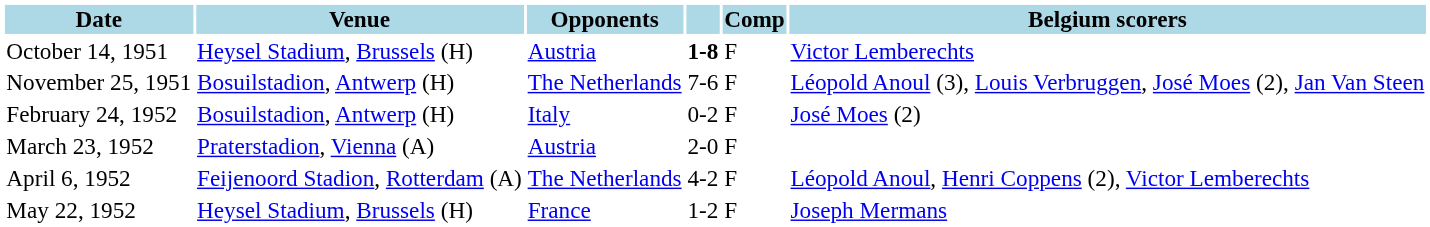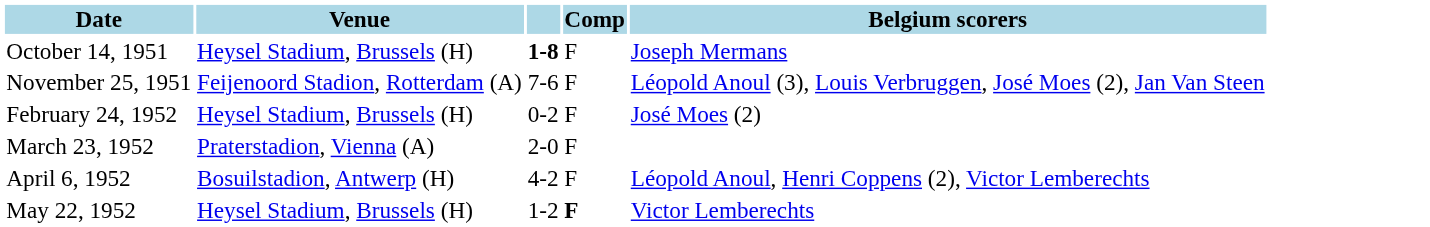- column: Opponents | Austria | The Netherlands | Italy | Austria | The Netherlands | France
October 14, 1951 | Belgium scorers: Victor Lemberechts -> Joseph Mermans
November 25, 1951 | Venue: Bosuilstadion, Antwerp (H) -> Feijenoord Stadion, Rotterdam (A)
February 24, 1952 | Venue: Bosuilstadion, Antwerp (H) -> Heysel Stadium, Brussels (H)
April 6, 1952 | Venue: Feijenoord Stadion, Rotterdam (A) -> Bosuilstadion, Antwerp (H)
May 22, 1952 | Comp: normal -> bold
May 22, 1952 | Belgium scorers: Joseph Mermans -> Victor Lemberechts
